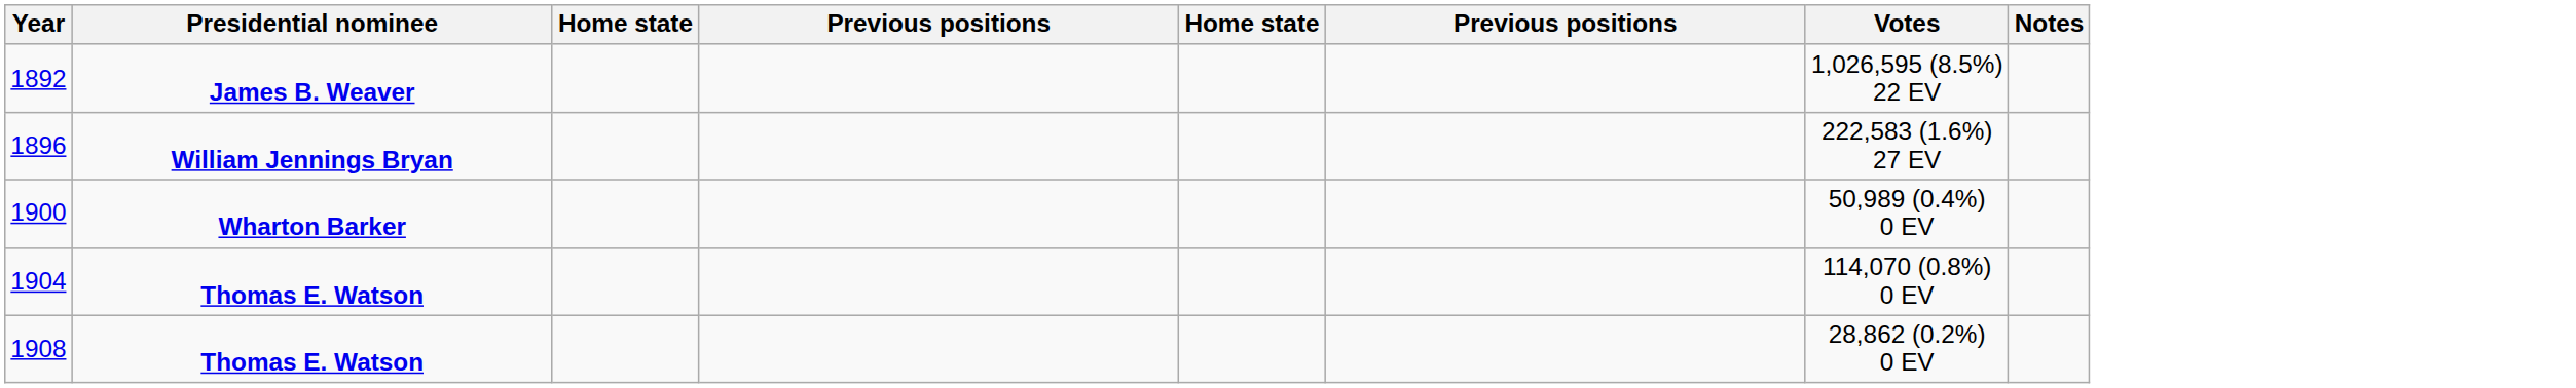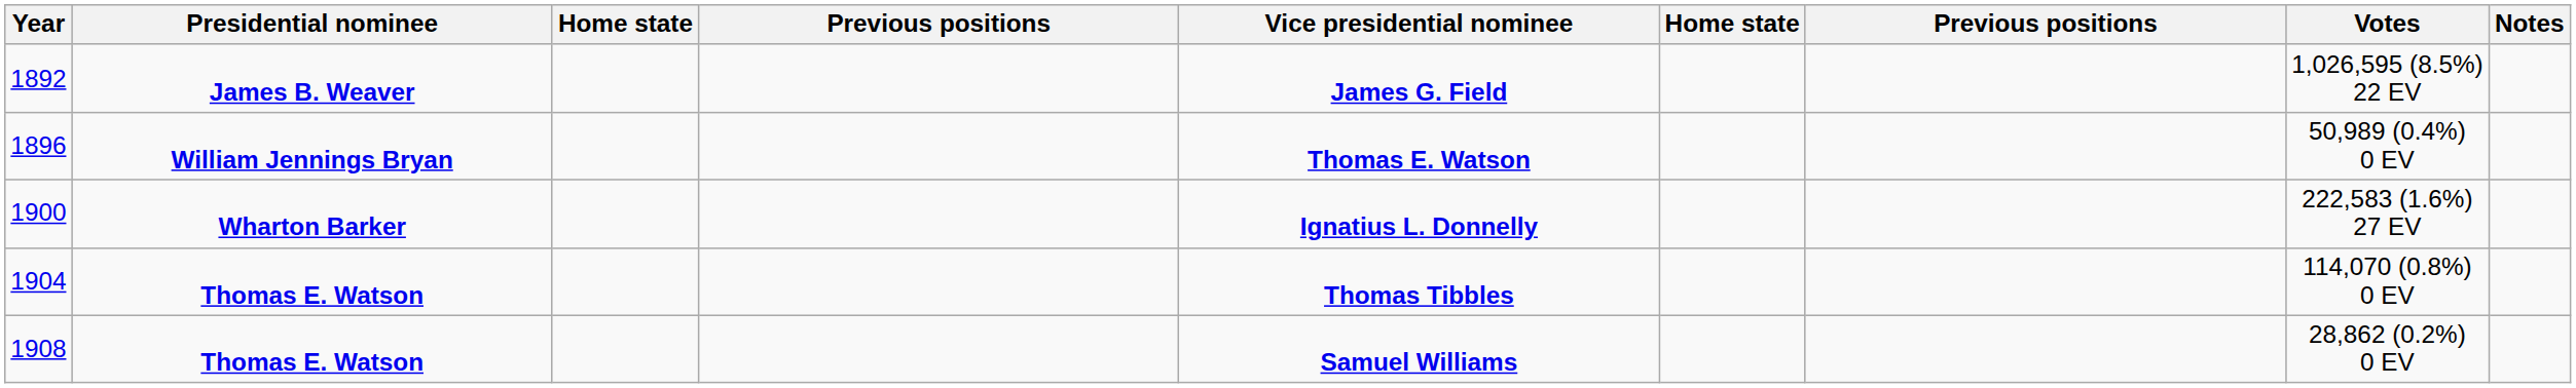+ column: Vice presidential nominee | James G. Field | Thomas E. Watson | Ignatius L. Donnelly | Thomas Tibbles | Samuel Williams
1896 | Votes: 222,583 (1.6%) 27 EV -> 50,989 (0.4%) 0 EV
1900 | Votes: 50,989 (0.4%) 0 EV -> 222,583 (1.6%) 27 EV
